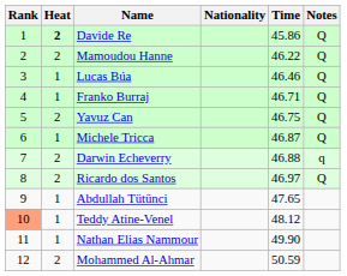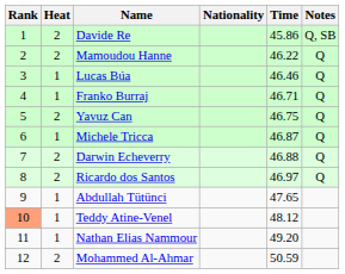Davide Re | Heat: bold -> normal
Davide Re | Notes: Q -> Q, SB
Darwin Echeverry | Notes: q -> Q
Nathan Elias Nammour | Time: 49.90 -> 49.20
